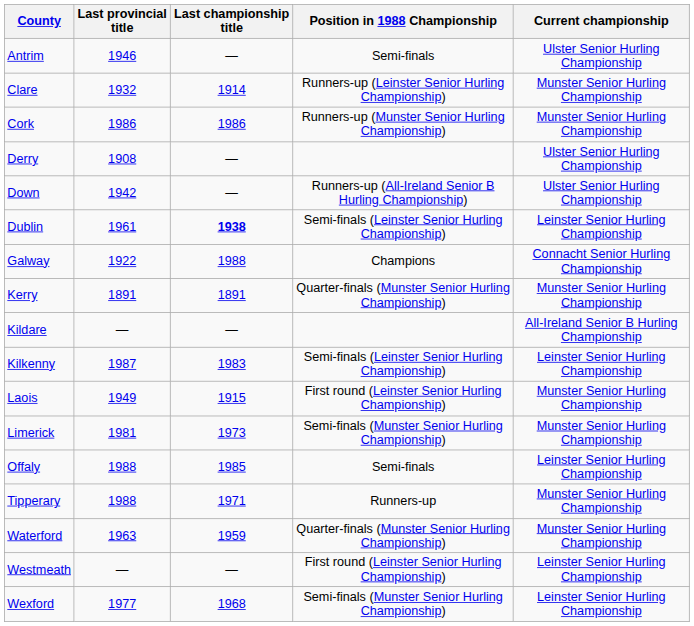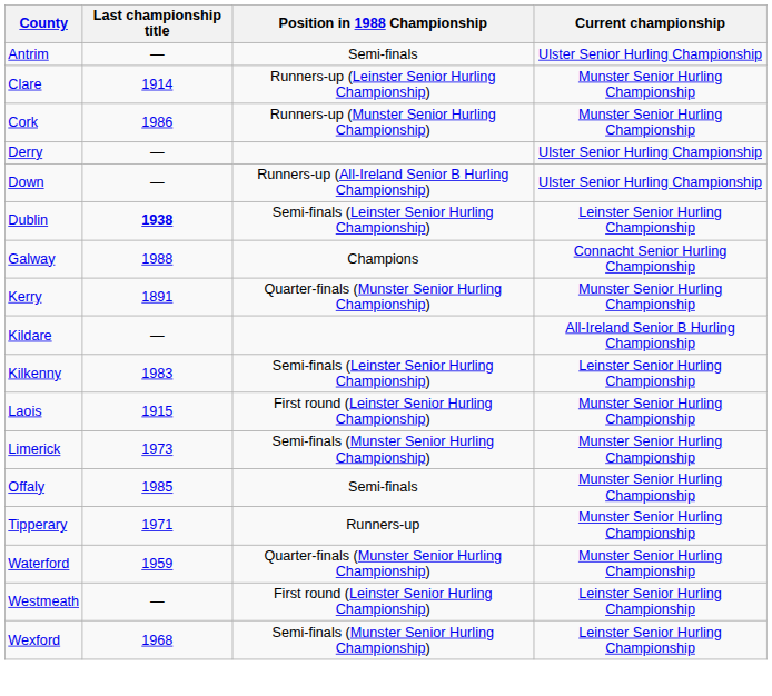- column: Last provincial title | 1946 | 1932 | 1986 | 1908 | 1942 | 1961 | 1922 | 1891 | — | 1987 | 1949 | 1981 | 1988 | 1988 | 1963 | — | 1977
Offaly | Current championship: Leinster Senior Hurling Championship -> Munster Senior Hurling Championship
